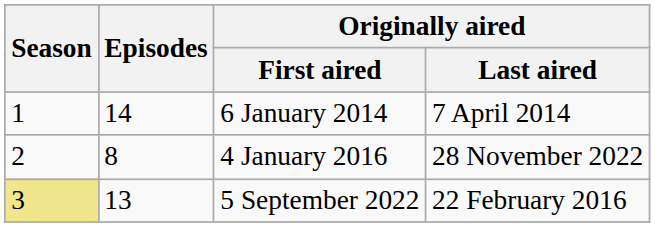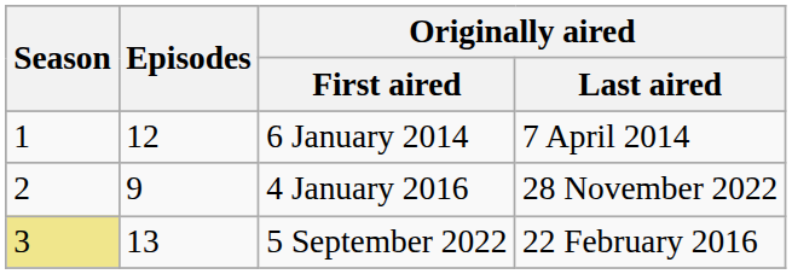6 January 2014 | Episodes: 14 -> 12
4 January 2016 | Episodes: 8 -> 9
